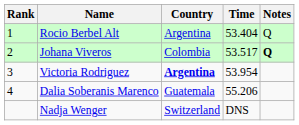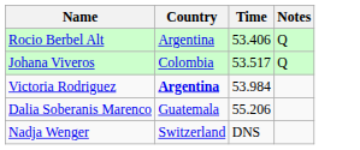- column: Rank | 1 | 2 | 3 | 4
Rocio Berbel Alt | Time: 53.404 -> 53.406
Johana Viveros | Notes: bold -> normal
Victoria Rodriguez | Time: 53.954 -> 53.984
